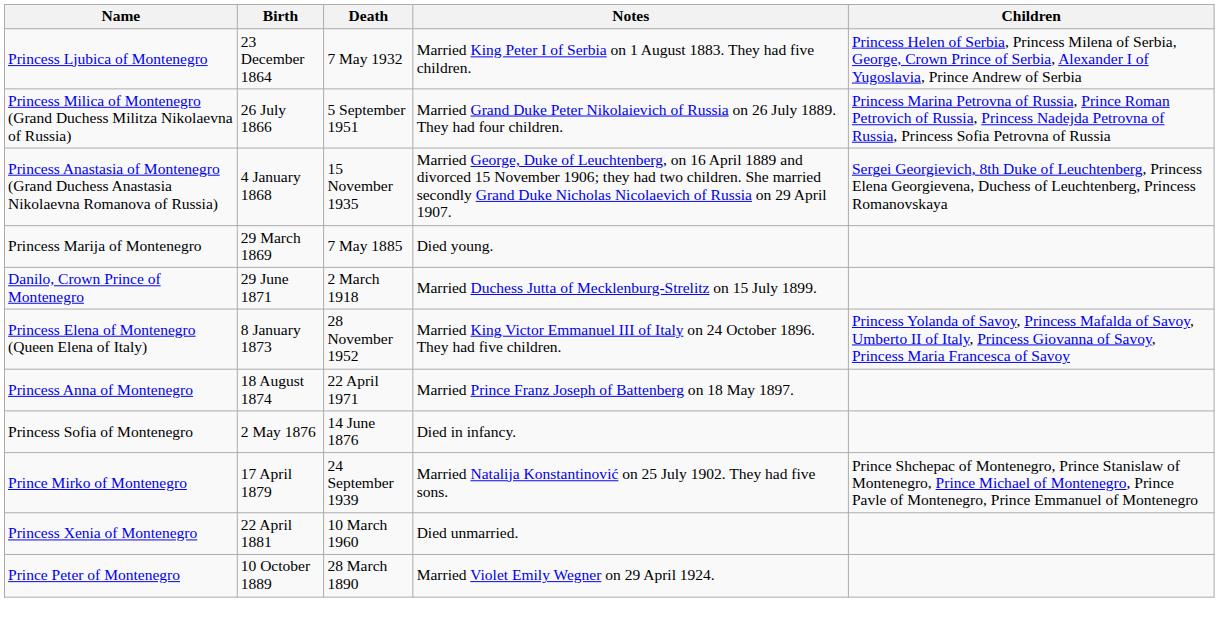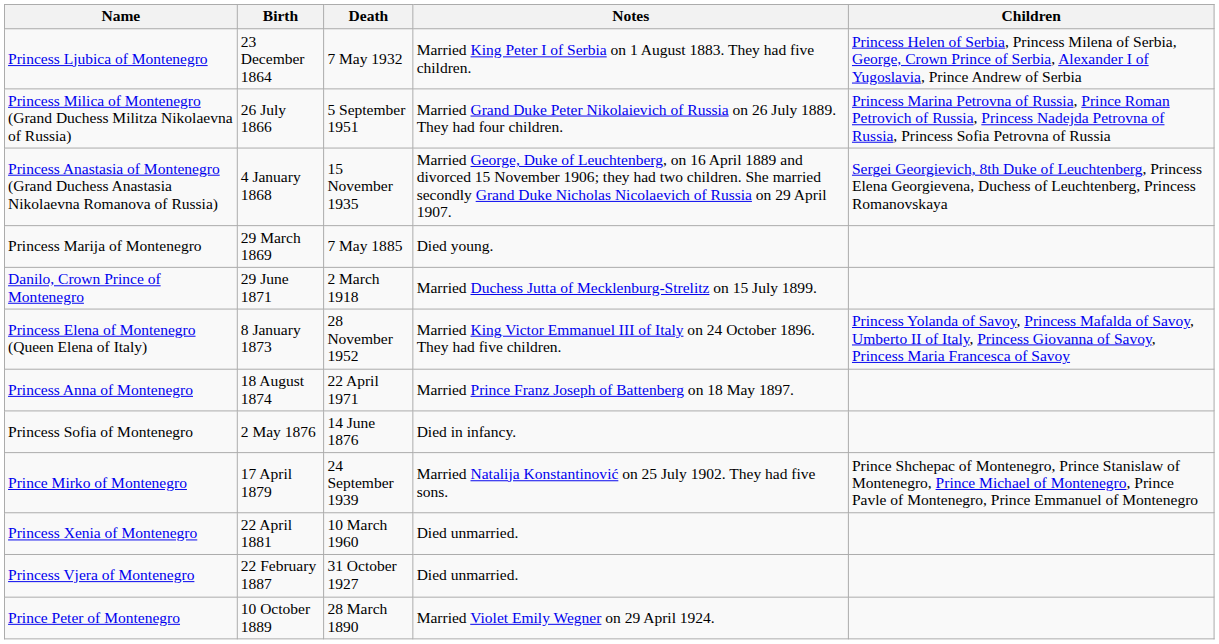+ row: Princess Vjera of Montenegro | 22 February 1887 | 31 October 1927 | Died unmarried.
